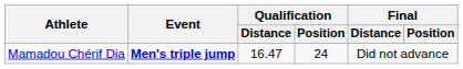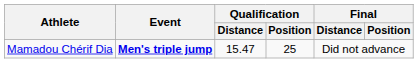Mamadou Chérif Dia | Qualification / Distance: 16.47 -> 15.47
Mamadou Chérif Dia | Qualification / Position: 24 -> 25
